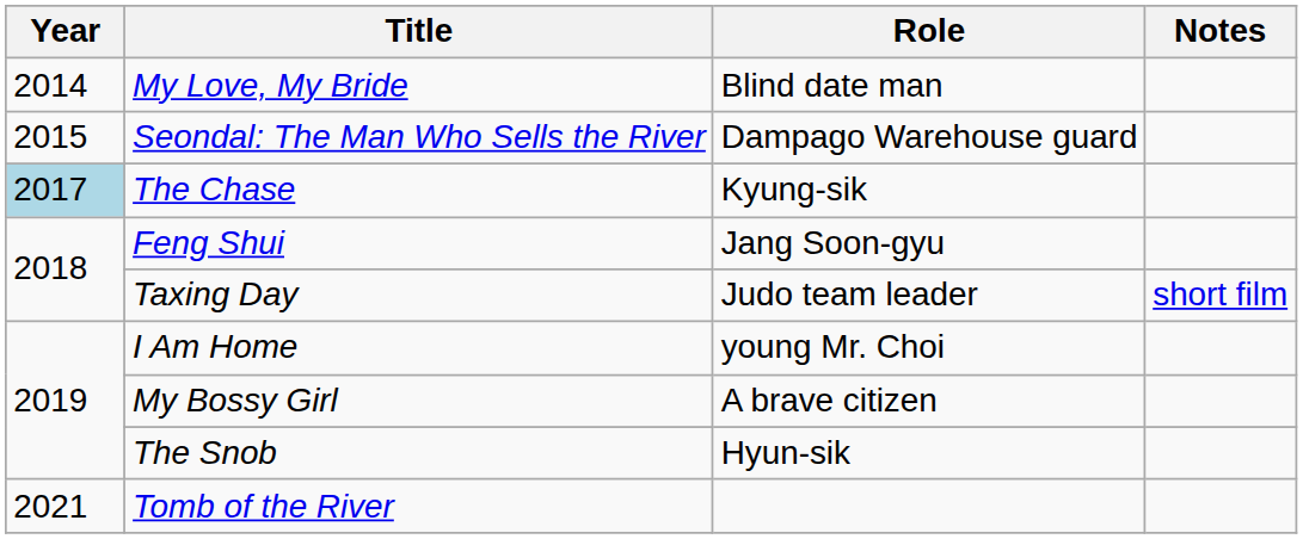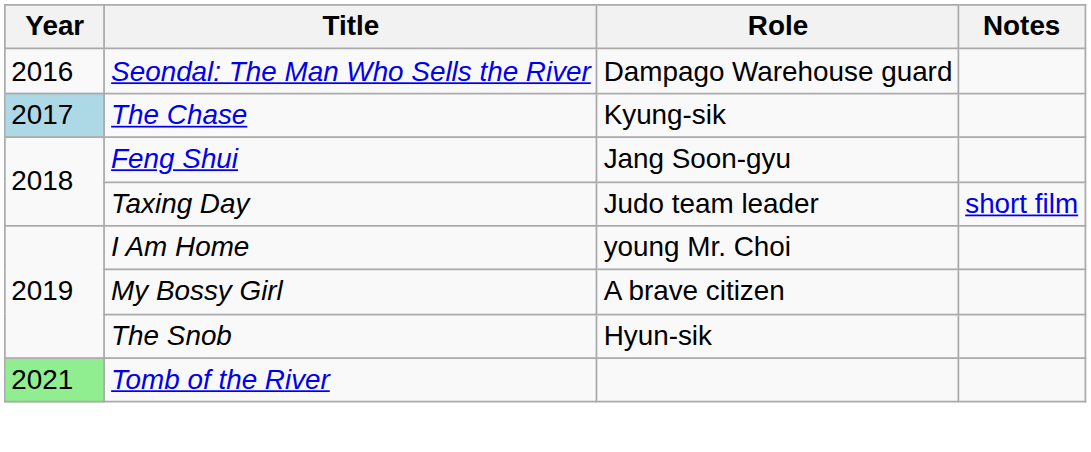- row: 2014 | My Love, My Bride | Blind date man
Seondal: The Man Who Sells the River | Year: 2015 -> 2016
Tomb of the River | Year: no background -> lightgreen background
